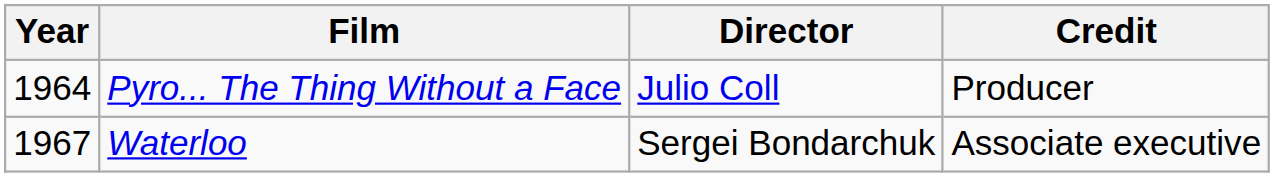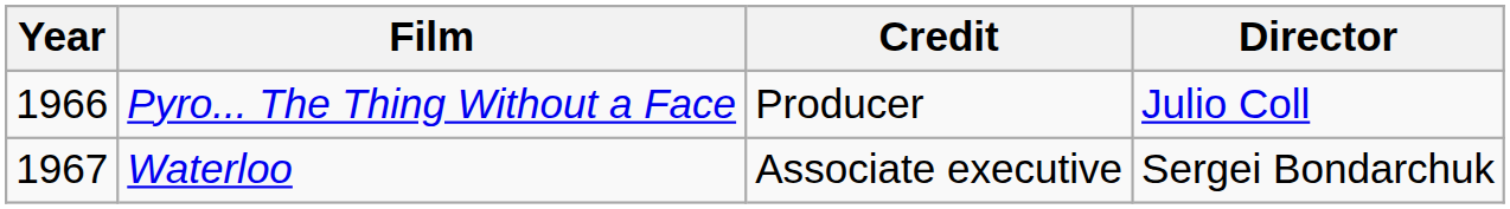columns swapped: Director <-> Credit
Pyro... The Thing Without a Face | Year: 1964 -> 1966
